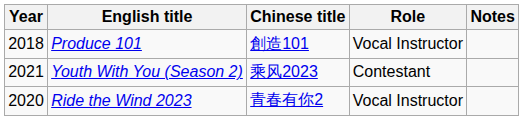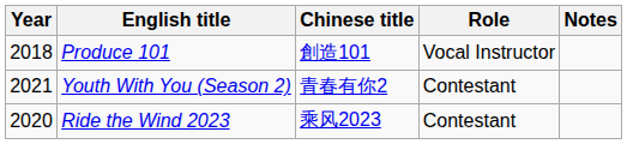Youth With You (Season 2) | Chinese title: 乘风2023 -> 青春有你2
Ride the Wind 2023 | Chinese title: 青春有你2 -> 乘风2023
Ride the Wind 2023 | Role: Vocal Instructor -> Contestant
